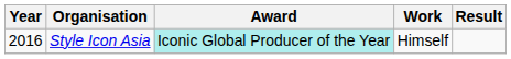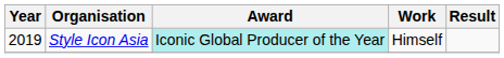Style Icon Asia | Year: 2016 -> 2019
